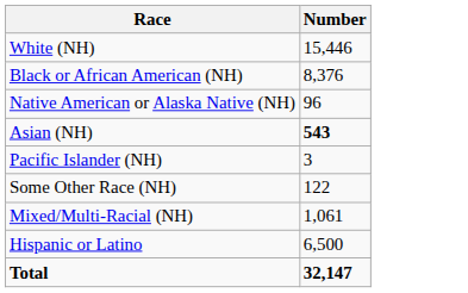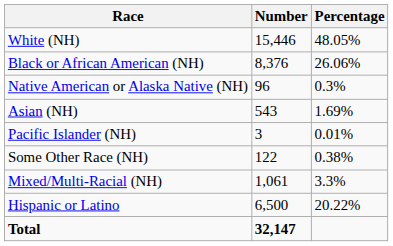+ column: Percentage | 48.05% | 26.06% | 0.3% | 1.69% | 0.01% | 0.38% | 3.3% | 20.22%
Asian (NH) | Number: bold -> normal
